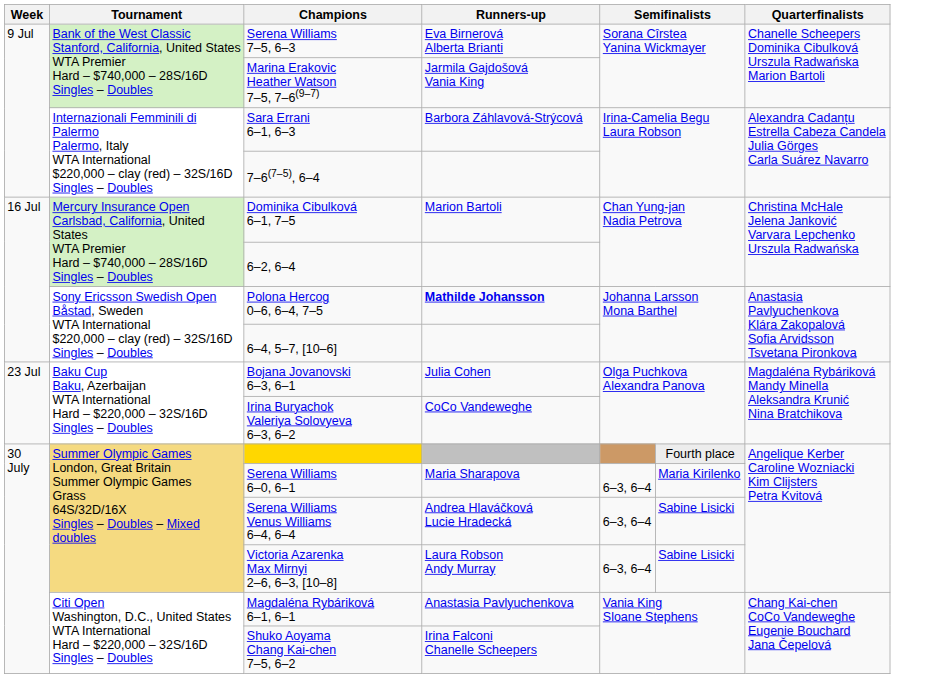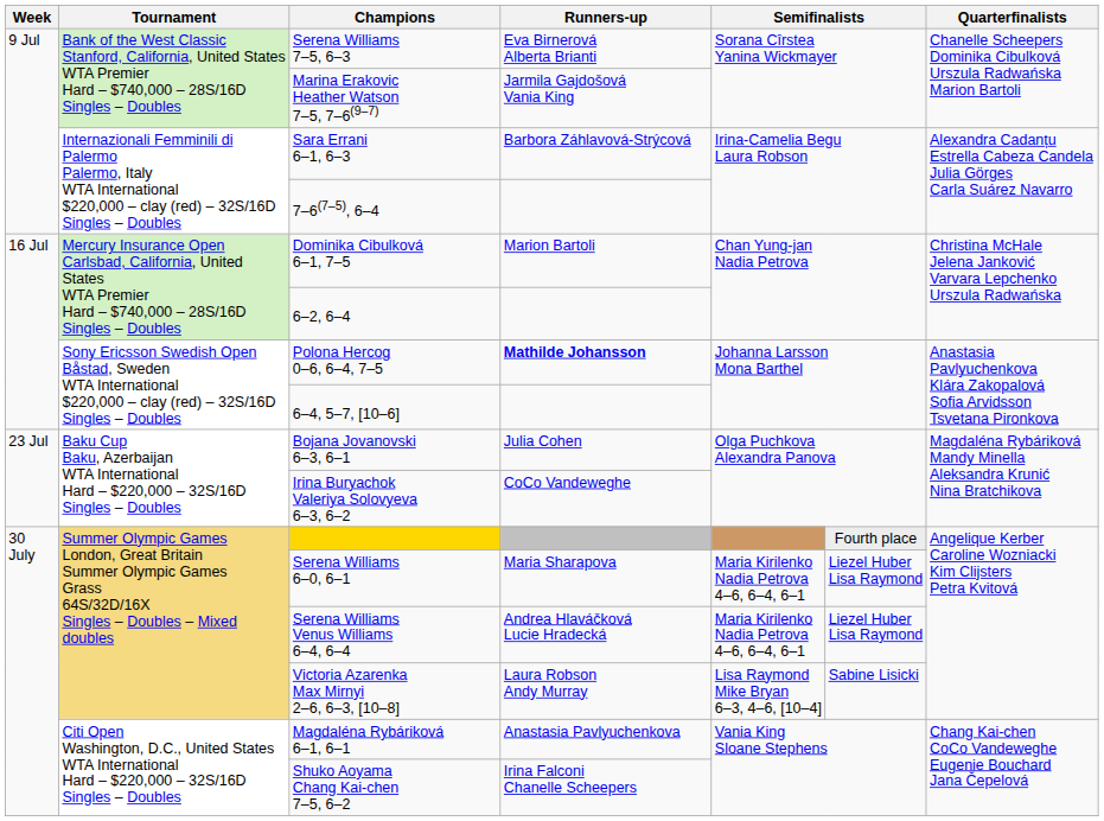Serena Williams 6–0, 6–1 | column 5: 6–3, 6–4 -> Maria Kirilenko Nadia Petrova 4–6, 6–4, 6–1
Serena Williams 6–0, 6–1 | column 6: Maria Kirilenko -> Liezel Huber Lisa Raymond
Serena Williams Venus Williams 6–4, 6–4 | column 5: 6–3, 6–4 -> Maria Kirilenko Nadia Petrova 4–6, 6–4, 6–1
Serena Williams Venus Williams 6–4, 6–4 | column 6: Sabine Lisicki -> Liezel Huber Lisa Raymond
Victoria Azarenka Max Mirnyi 2–6, 6–3, [10–8] | column 5: 6–3, 6–4 -> Lisa Raymond Mike Bryan 6–3, 4–6, [10–4]
